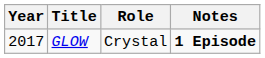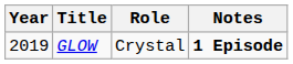GLOW | Year: 2017 -> 2019
